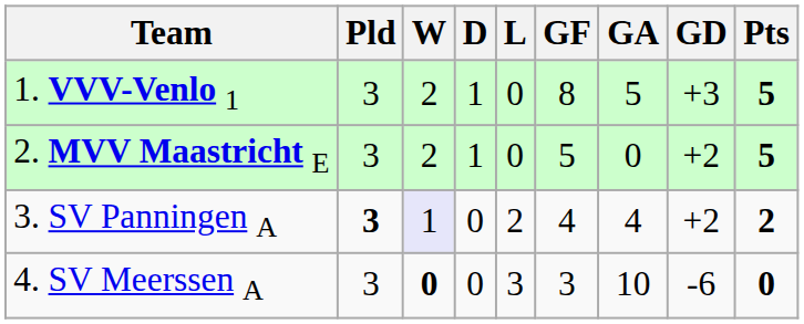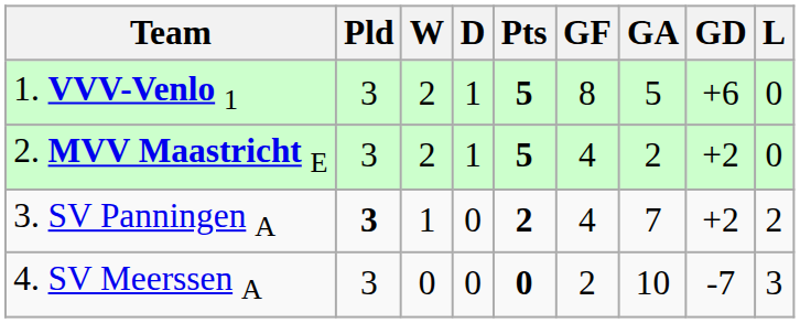columns swapped: L <-> Pts
1. VVV-Venlo 1 | GD: +3 -> +6
2. MVV Maastricht E | GF: 5 -> 4
2. MVV Maastricht E | GA: 0 -> 2
3. SV Panningen A | W: lavender background -> no background
3. SV Panningen A | GA: 4 -> 7
4. SV Meerssen A | W: bold -> normal
4. SV Meerssen A | GF: 3 -> 2
4. SV Meerssen A | GD: -6 -> -7
